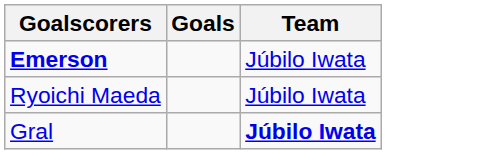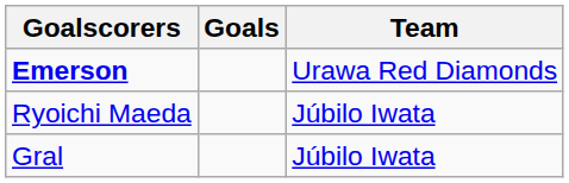Emerson | Team: Júbilo Iwata -> Urawa Red Diamonds
Gral | Team: bold -> normal
